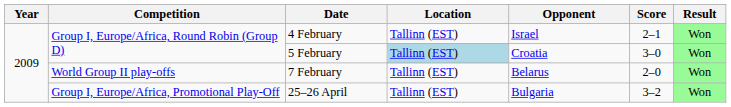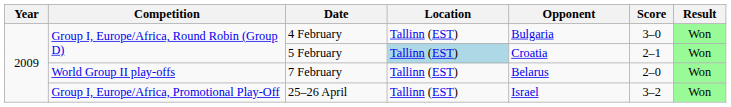4 February | Opponent: Israel -> Bulgaria
4 February | Score: 2–1 -> 3–0
5 February | Score: 3–0 -> 2–1
25–26 April | Opponent: Bulgaria -> Israel
